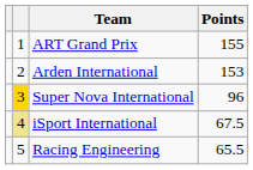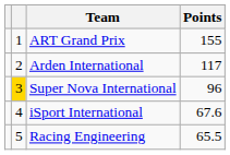Arden International | Points: 153 -> 117
iSport International | column 2: khaki background -> no background
iSport International | Points: 67.5 -> 67.6
